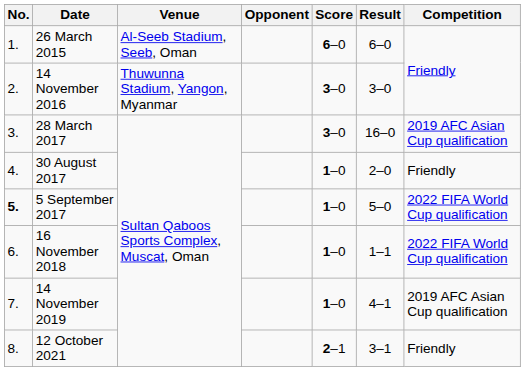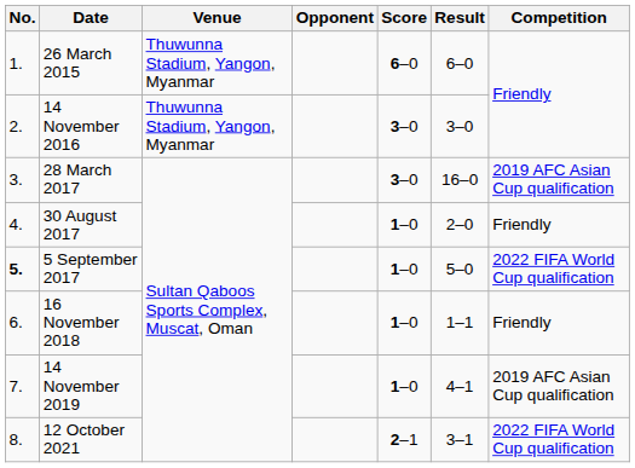26 March 2015 | Venue: Al-Seeb Stadium, Seeb, Oman -> Thuwunna Stadium, Yangon, Myanmar
16 November 2018 | Competition: 2022 FIFA World Cup qualification -> Friendly
12 October 2021 | Competition: Friendly -> 2022 FIFA World Cup qualification
